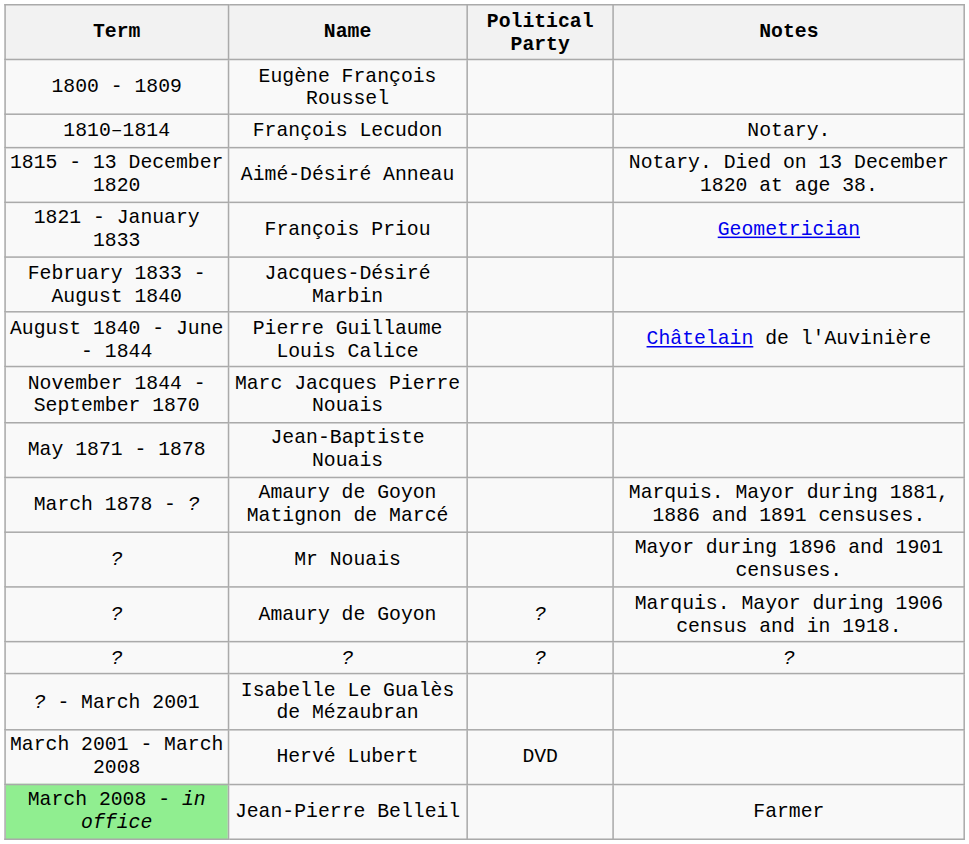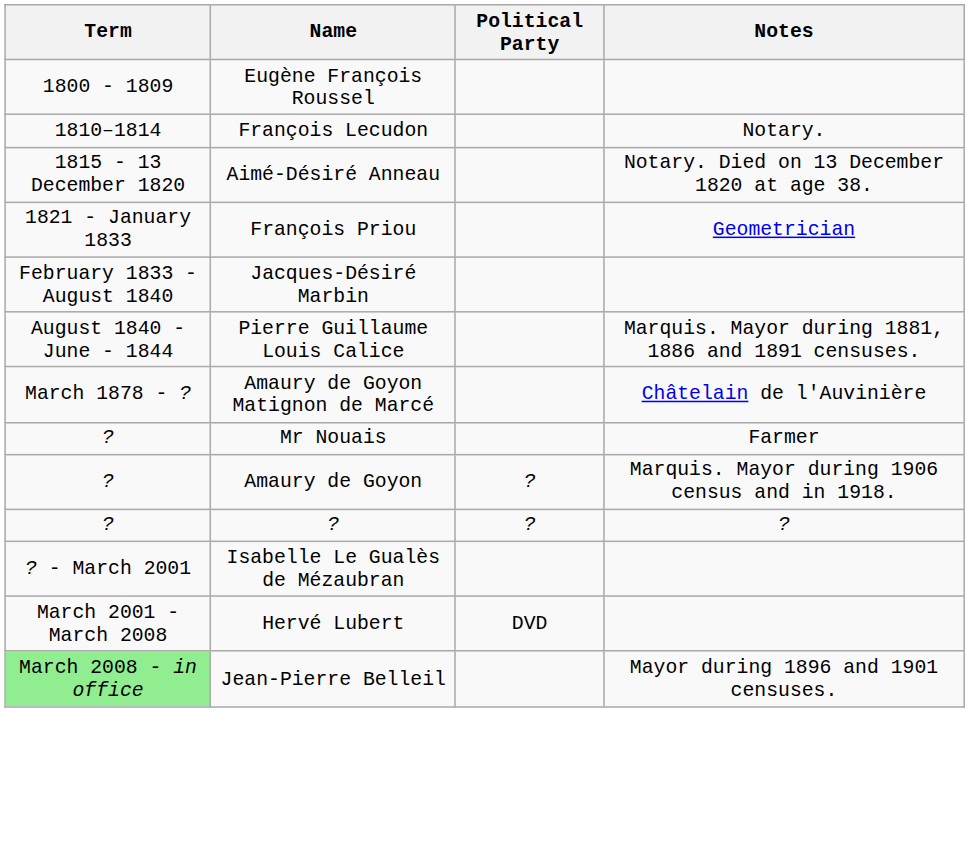Pierre Guillaume Louis Calice | Notes: Châtelain de l'Auvinière -> Marquis. Mayor during 1881, 1886 and 1891 censuses.
- row: November 1844 - September 1870 | Marc Jacques Pierre Nouais
- row: May 1871 - 1878 | Jean-Baptiste Nouais
Amaury de Goyon Matignon de Marcé | Notes: Marquis. Mayor during 1881, 1886 and 1891 censuses. -> Châtelain de l'Auvinière
Mr Nouais | Notes: Mayor during 1896 and 1901 censuses. -> Farmer
Jean-Pierre Belleil | Notes: Farmer -> Mayor during 1896 and 1901 censuses.
